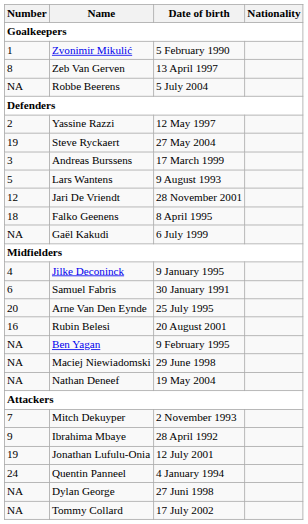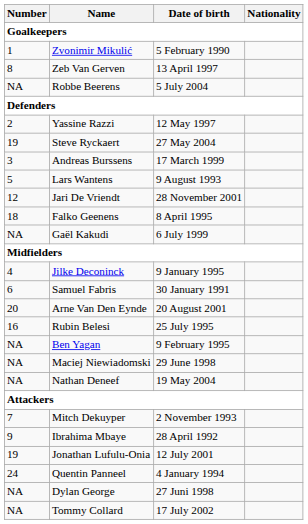Arne Van Den Eynde | Date of birth: 25 July 1995 -> 20 August 2001
Rubin Belesi | Date of birth: 20 August 2001 -> 25 July 1995
